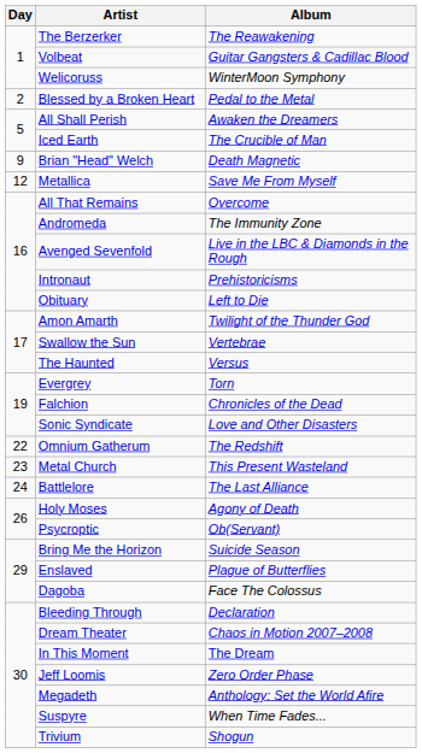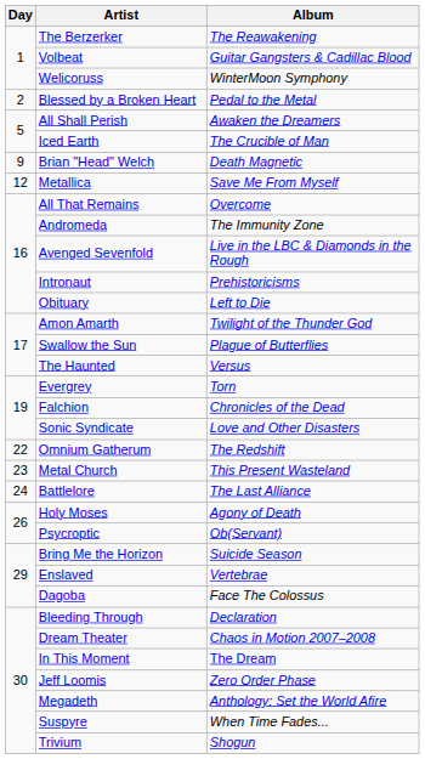Swallow the Sun | Album: Vertebrae -> Plague of Butterflies
Enslaved | Album: Plague of Butterflies -> Vertebrae
